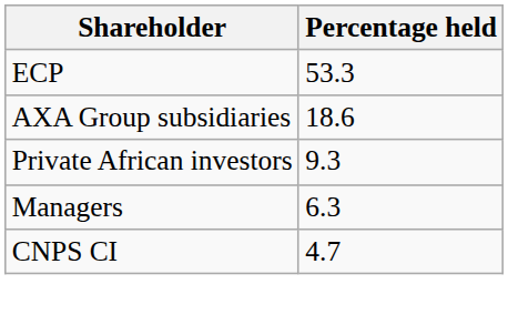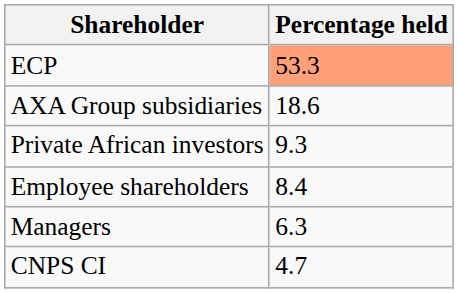ECP | Percentage held: no background -> lightsalmon background
+ row: Employee shareholders | 8.4
